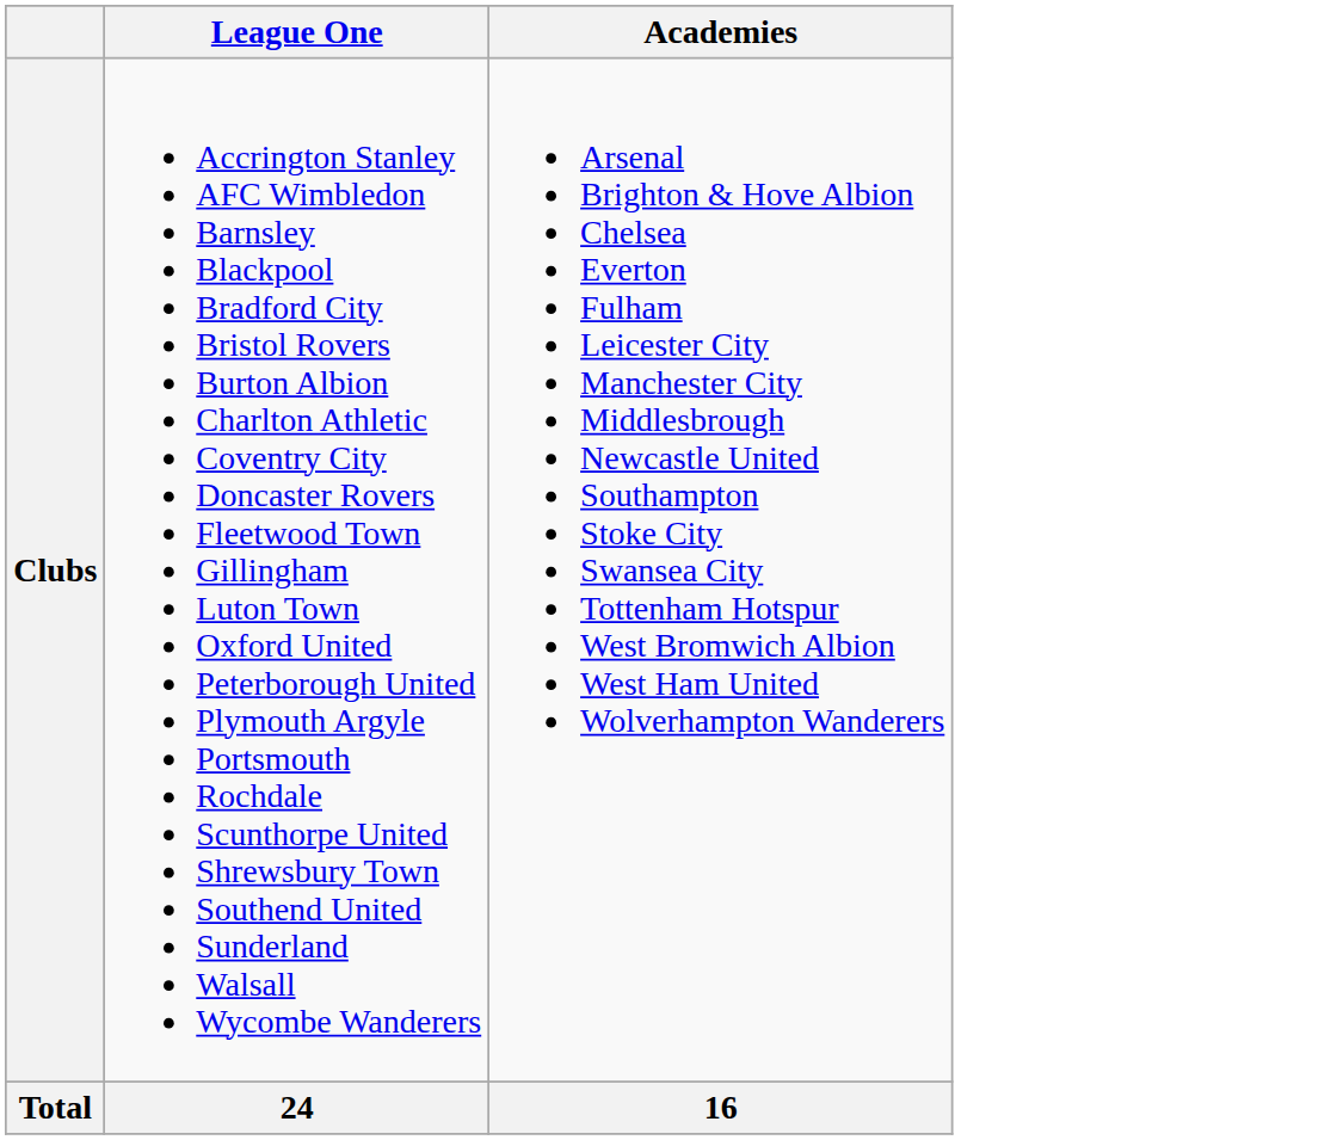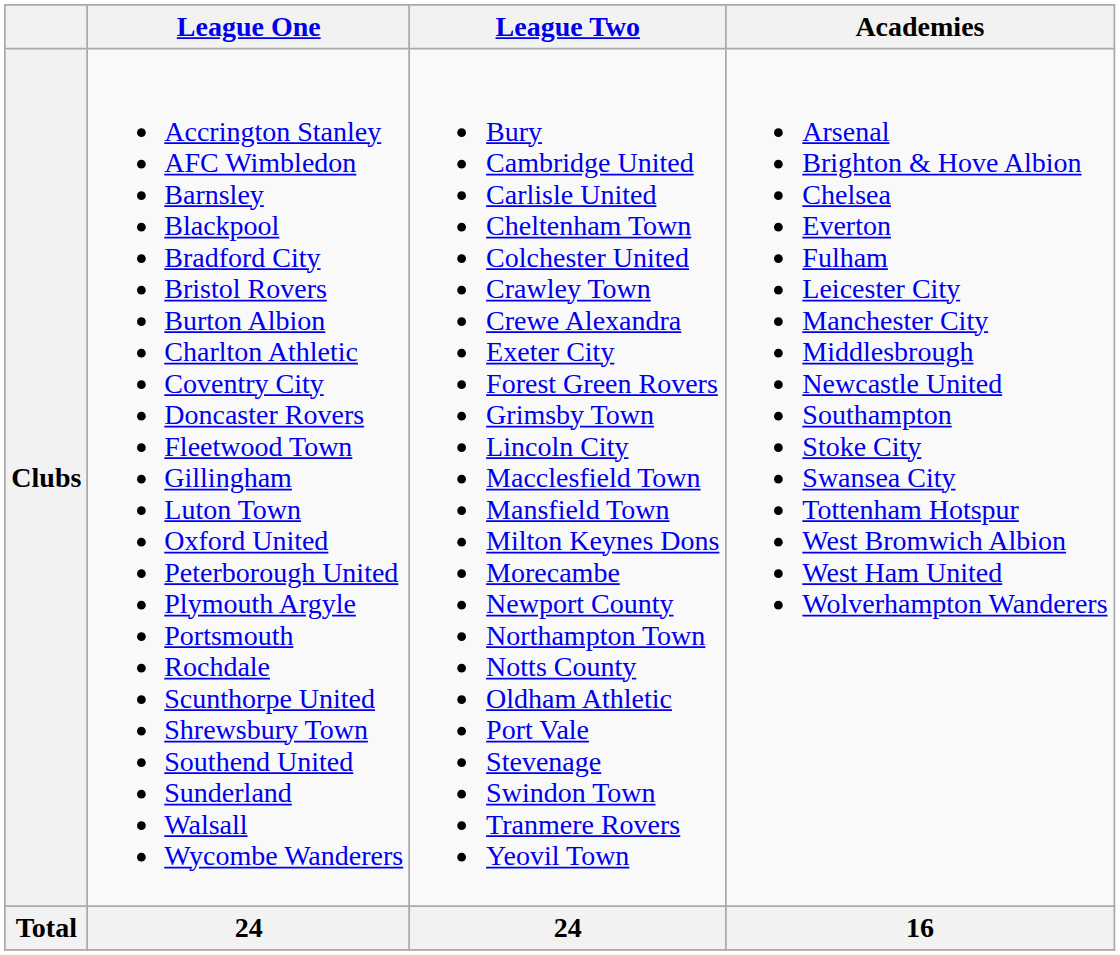+ column: League Two | Bury Cambridge United Carlisle United Cheltenham Town Colchester United Crawley Town Crewe Alexandra Exeter City Forest Green Rovers Grimsby Town Lincoln City Macclesfield Town Mansfield Town Milton Keynes Dons Morecambe Newport County Northampton Town Notts County Oldham Athletic Port Vale Stevenage Swindon Town Tranmere Rovers Yeovil Town | 24
